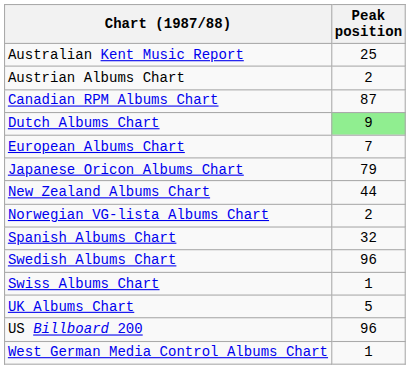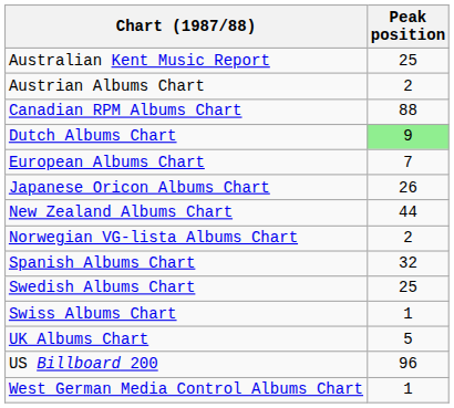Canadian RPM Albums Chart | Peak position: 87 -> 88
Japanese Oricon Albums Chart | Peak position: 79 -> 26
Swedish Albums Chart | Peak position: 96 -> 25
